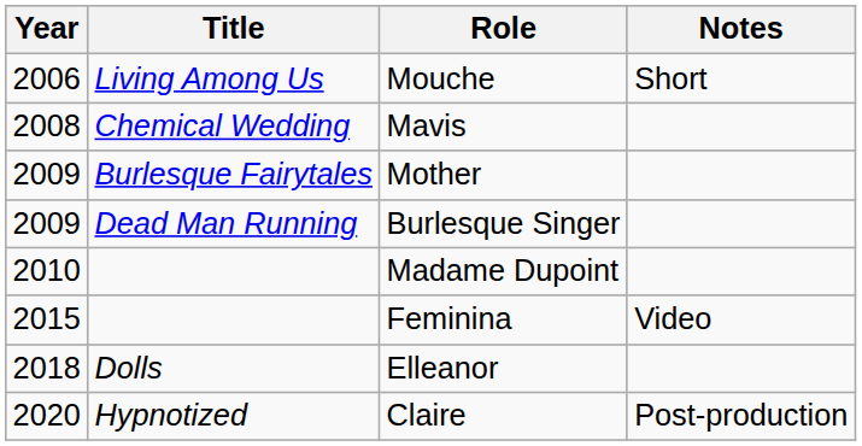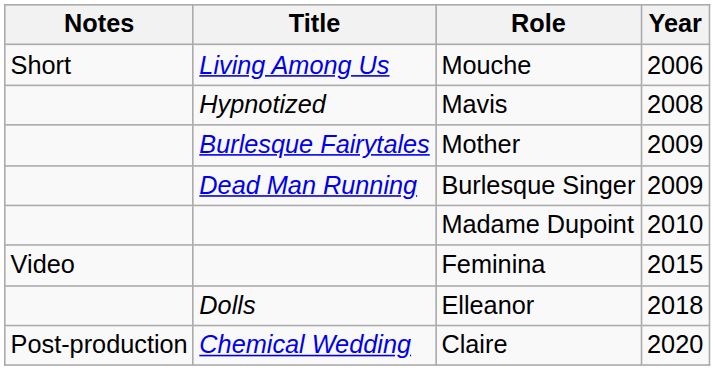columns swapped: Year <-> Notes
Mavis | Title: Chemical Wedding -> Hypnotized
Claire | Title: Hypnotized -> Chemical Wedding
